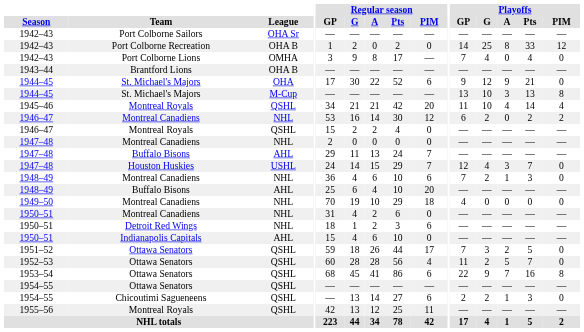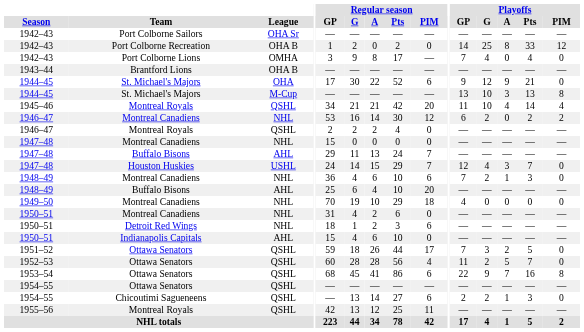1946–47 / Montreal Royals | Regular season / GP: 15 -> 2
1947–48 / Montreal Canadiens | Regular season / GP: 2 -> 15
